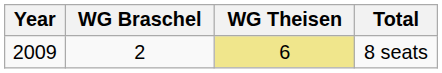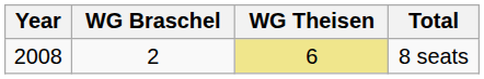8 seats | Year: 2009 -> 2008
